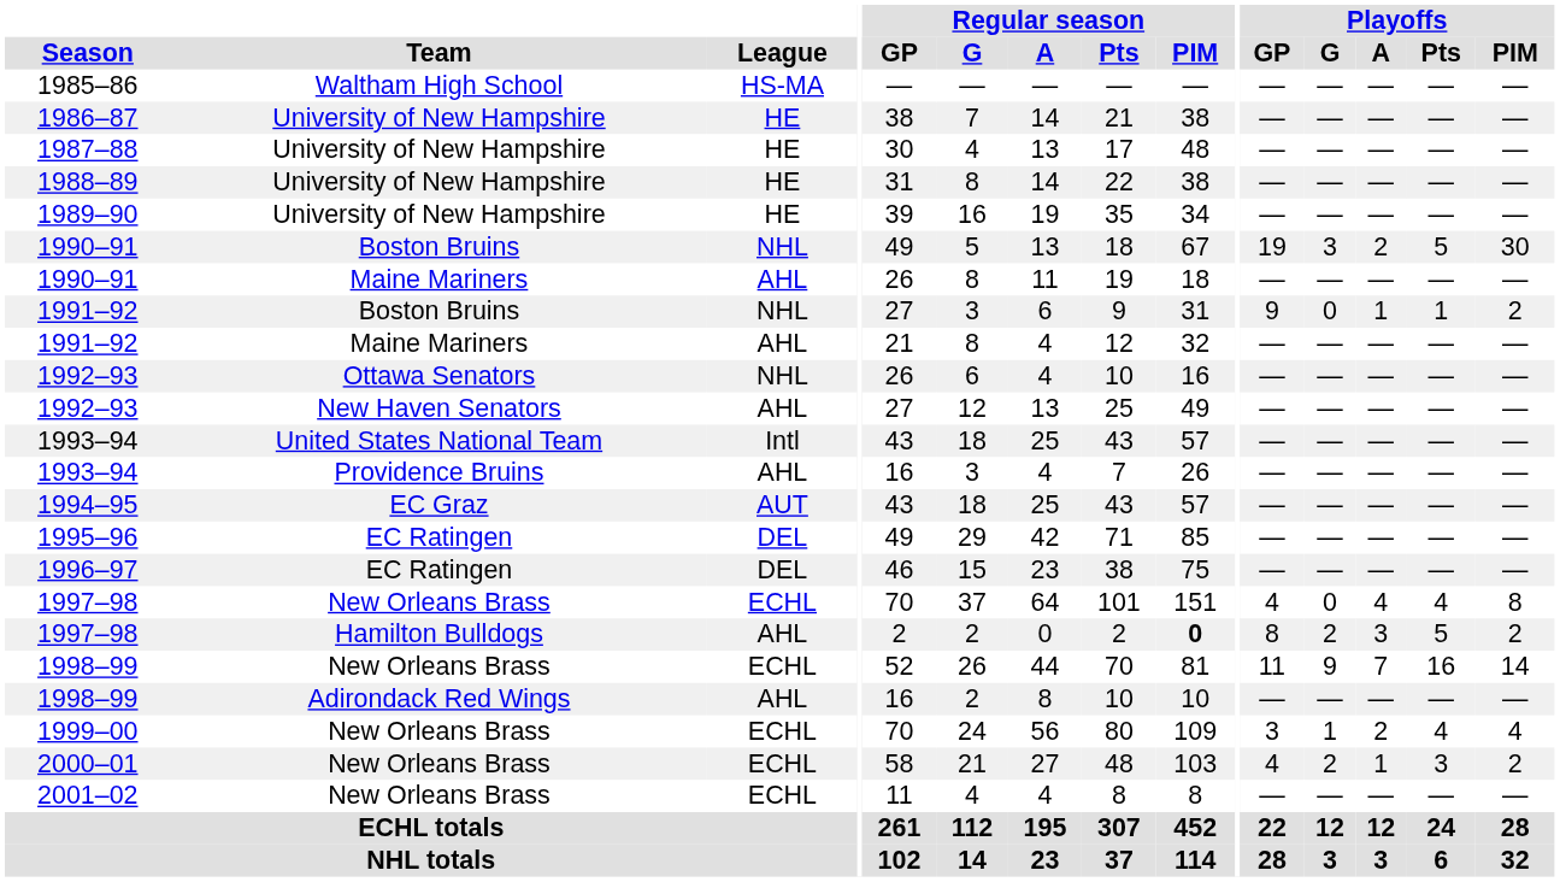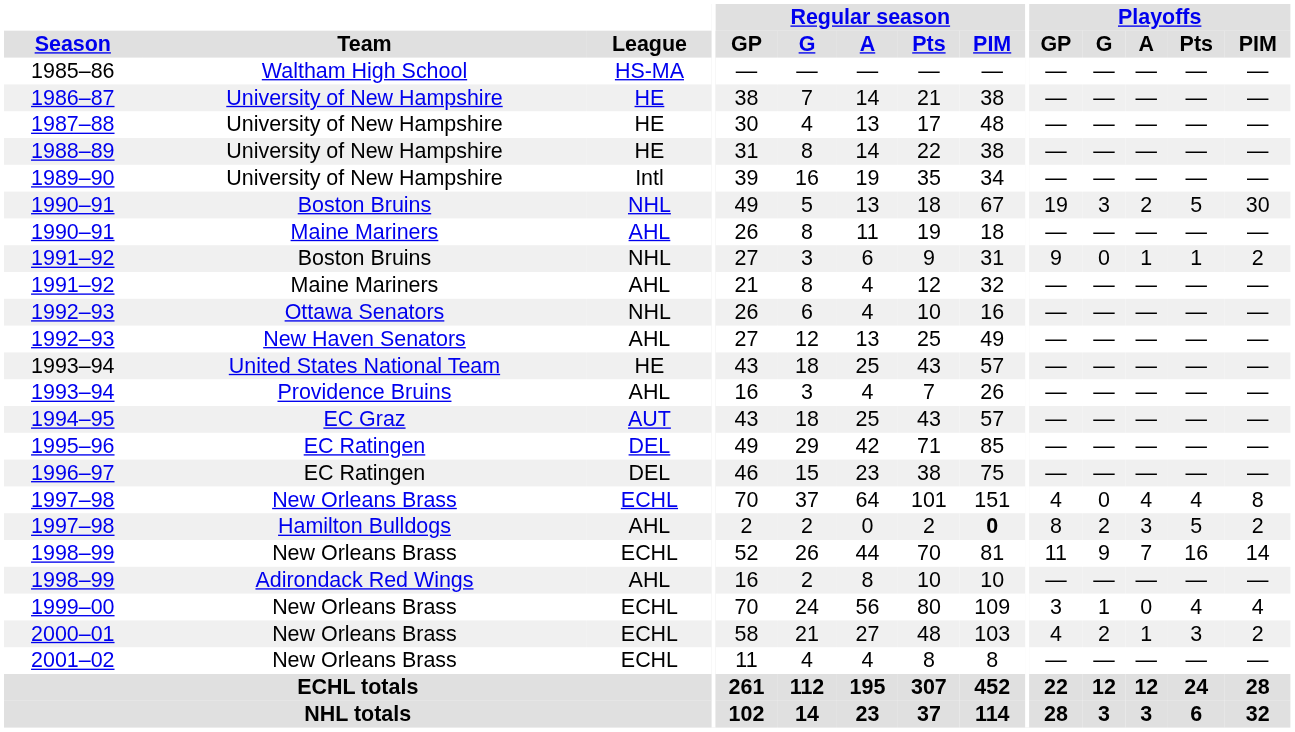1989–90 | League: HE -> Intl
1993–94 / United States National Team | League: Intl -> HE
1999–00 | Playoffs / A: 2 -> 0
